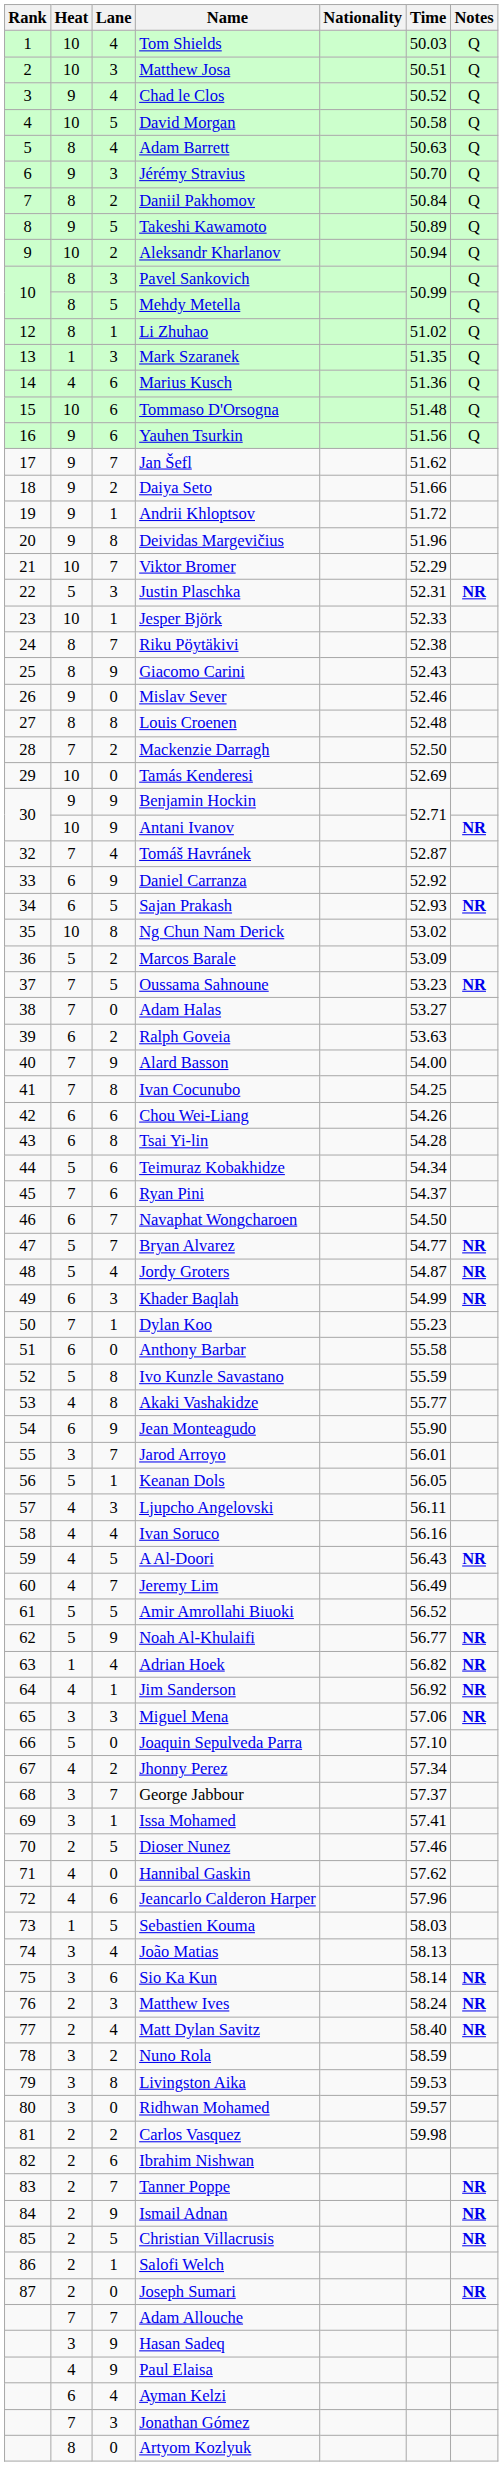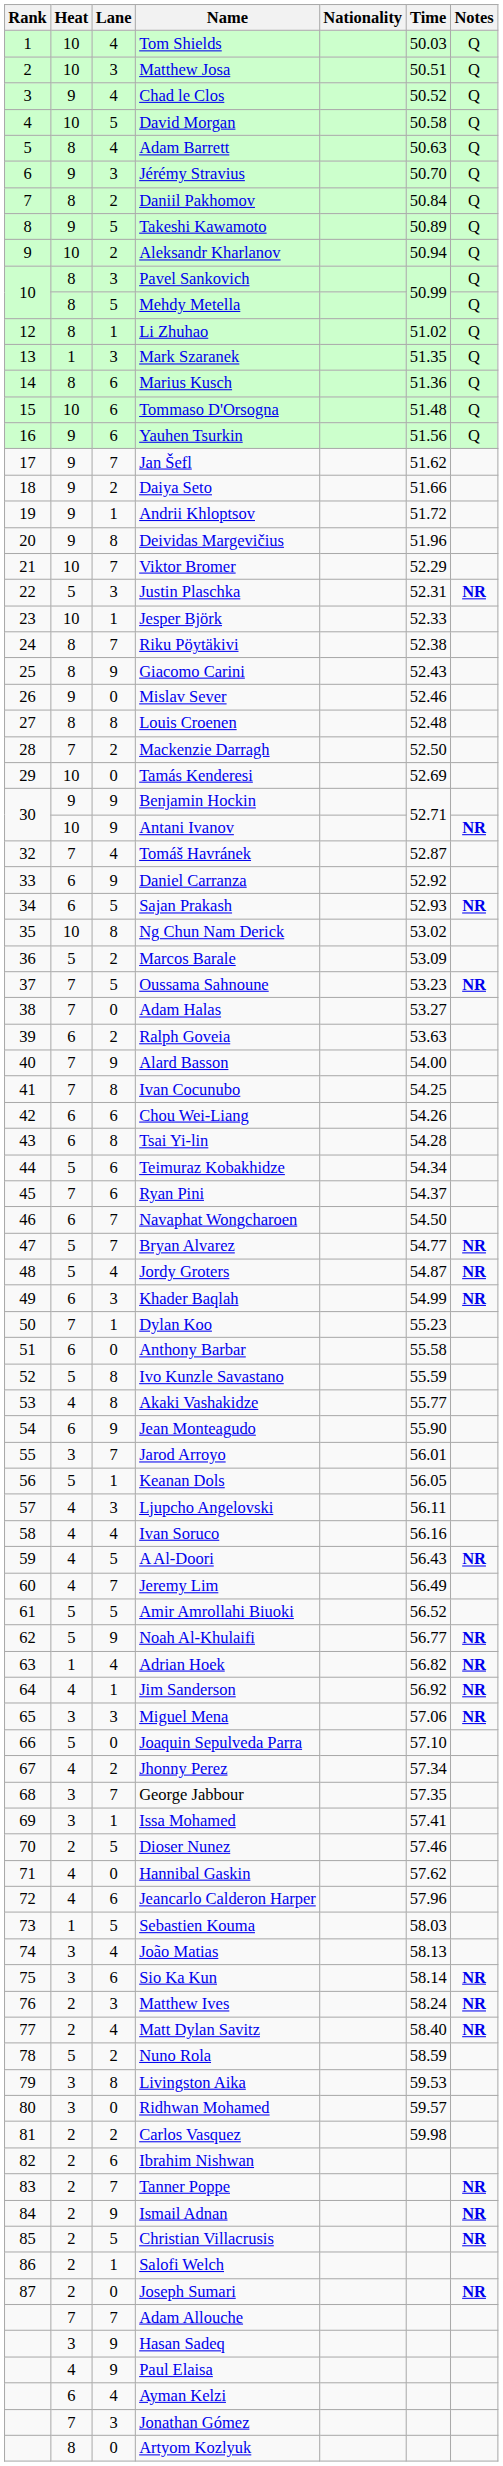Marius Kusch | Heat: 4 -> 8
George Jabbour | Time: 57.37 -> 57.35
Nuno Rola | Heat: 3 -> 5
